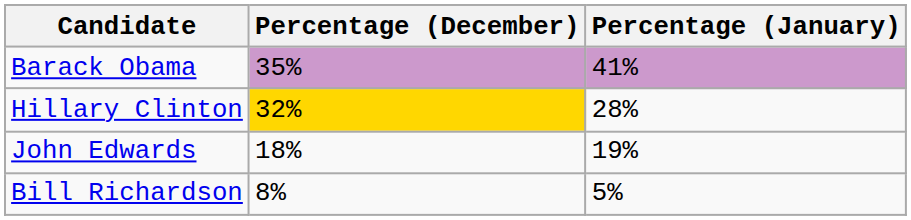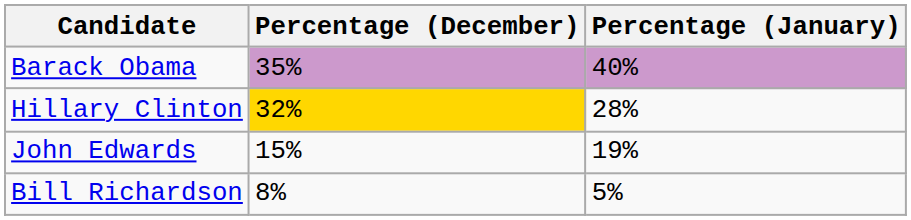Barack Obama | Percentage (January): 41% -> 40%
John Edwards | Percentage (December): 18% -> 15%
